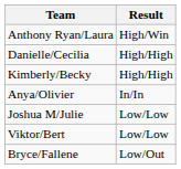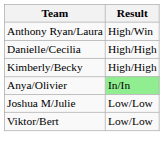Anya/Olivier | Result: no background -> lightgreen background
- row: Bryce/Fallene | Low/Out
